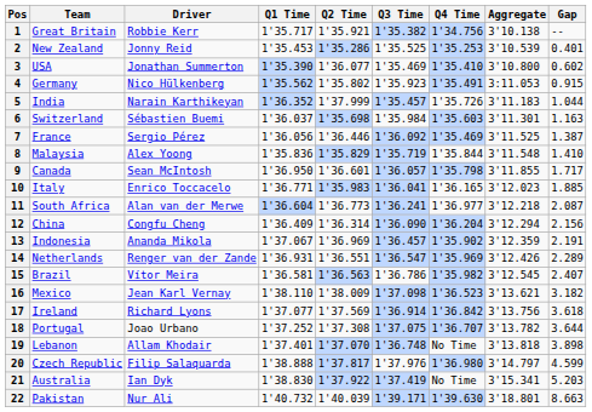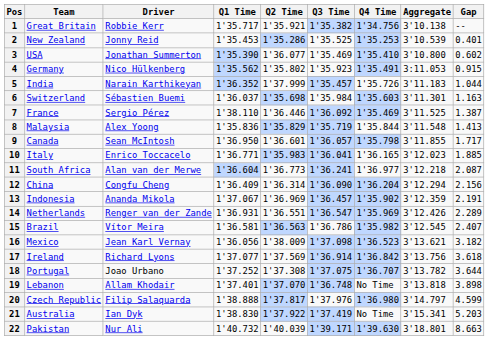7 | Q1 Time: 1'36.056 -> 1'38.110
8 | Gap: 1.410 -> 1.413
16 | Q1 Time: 1'38.110 -> 1'36.056
